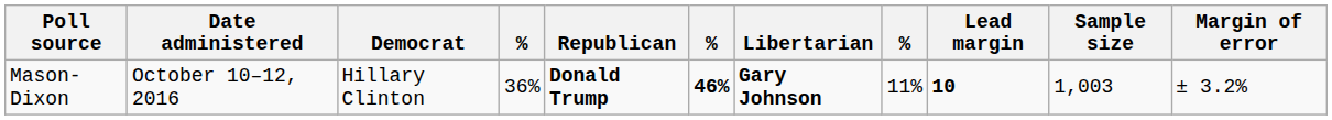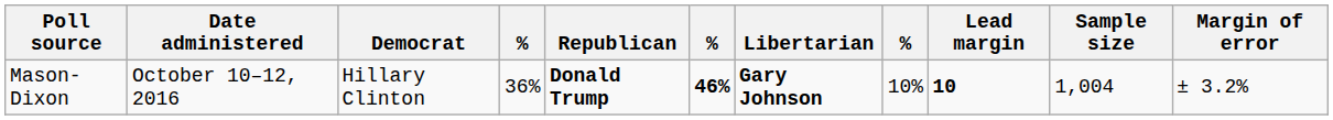Mason-Dixon | column 8: 11% -> 10%
Mason-Dixon | Sample size: 1,003 -> 1,004
